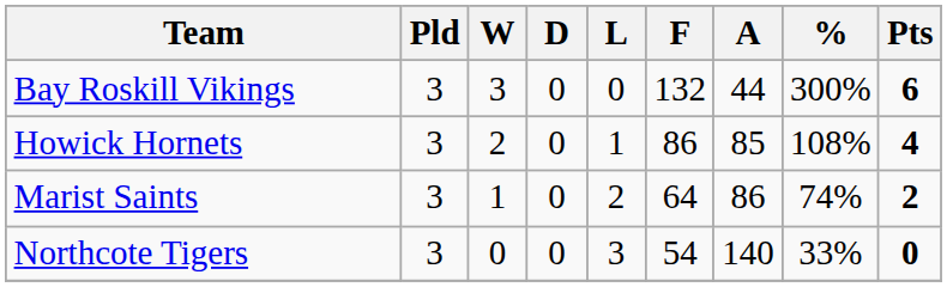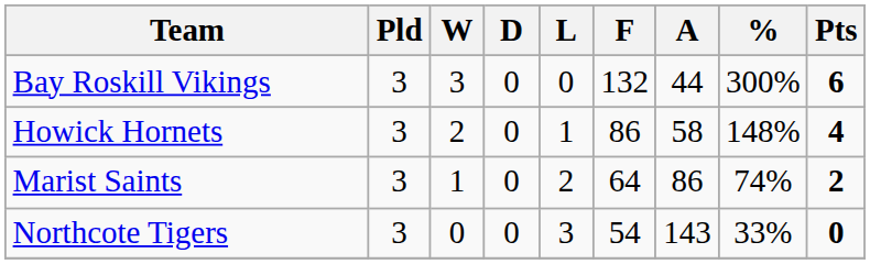Howick Hornets | A: 85 -> 58
Howick Hornets | %: 108% -> 148%
Northcote Tigers | A: 140 -> 143
